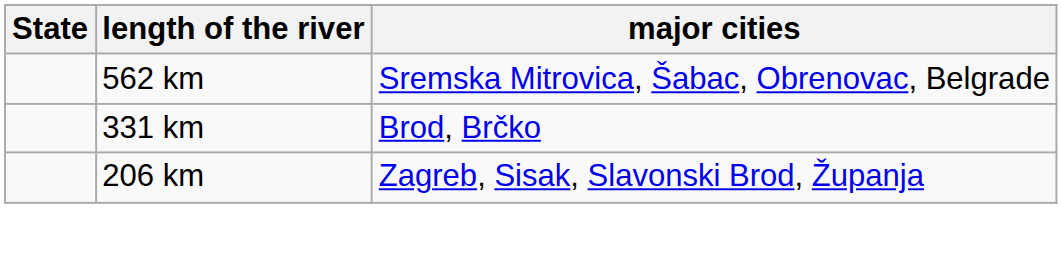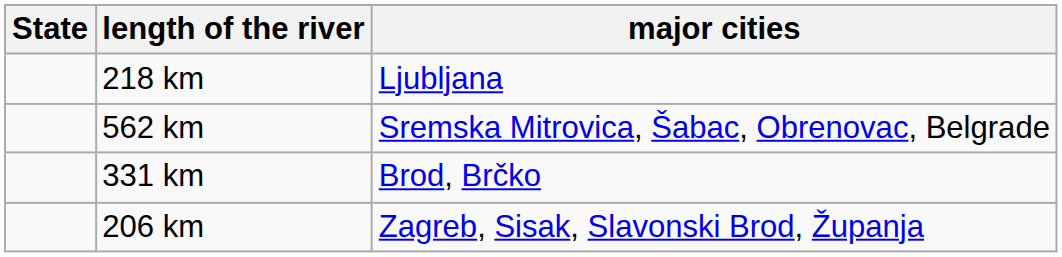+ row: 218 km | Ljubljana
